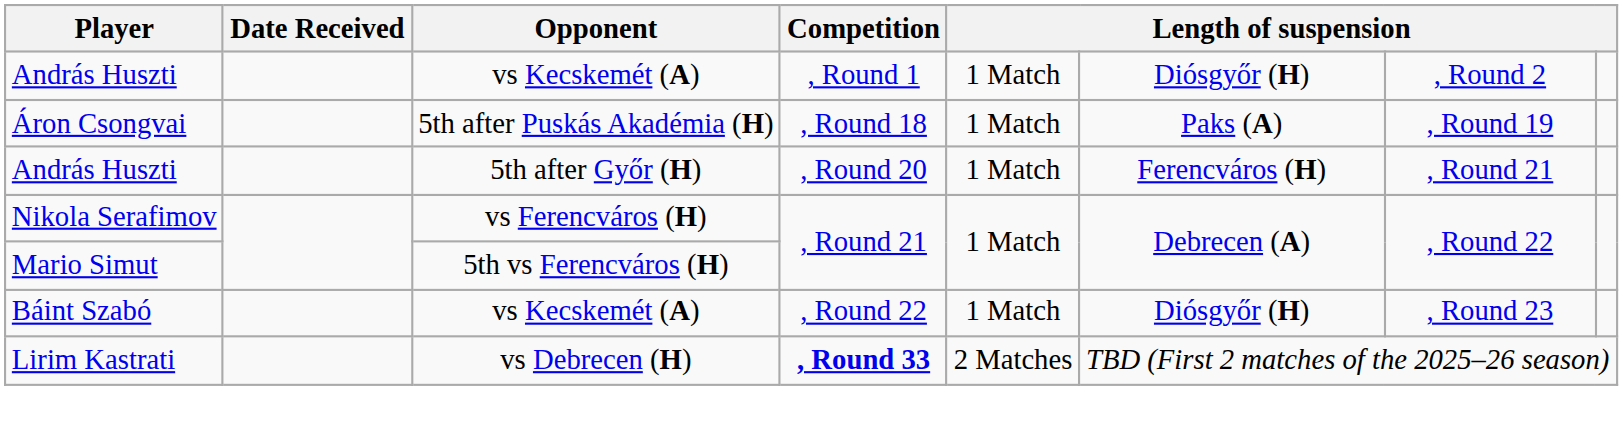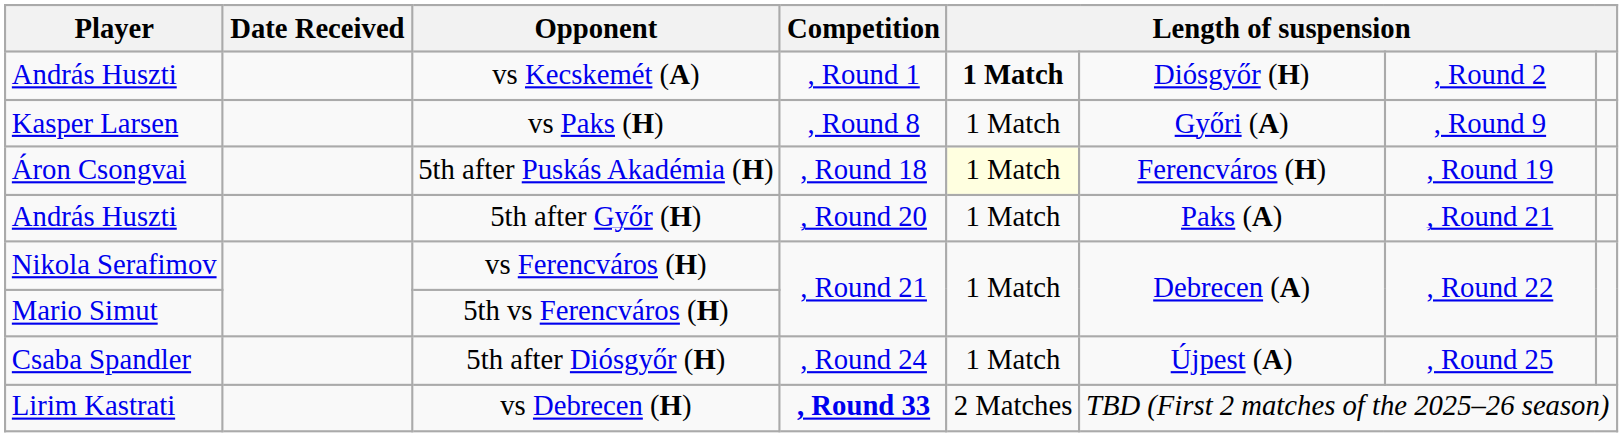András Huszti / vs Kecskemét (A) | column 5: normal -> bold
+ row: Kasper Larsen | vs Paks (H) | , Round 8 | 1 Match | Győri (A) | , Round 9
Áron Csongvai | column 5: no background -> lightyellow background
Áron Csongvai | column 6: Paks (A) -> Ferencváros (H)
András Huszti / 5th after Győr (H) | column 6: Ferencváros (H) -> Paks (A)
- row: Báint Szabó | vs Kecskemét (A) | , Round 22 | 1 Match | Diósgyőr (H) | , Round 23
+ row: Csaba Spandler | 5th after Diósgyőr (H) | , Round 24 | 1 Match | Újpest (A) | , Round 25
